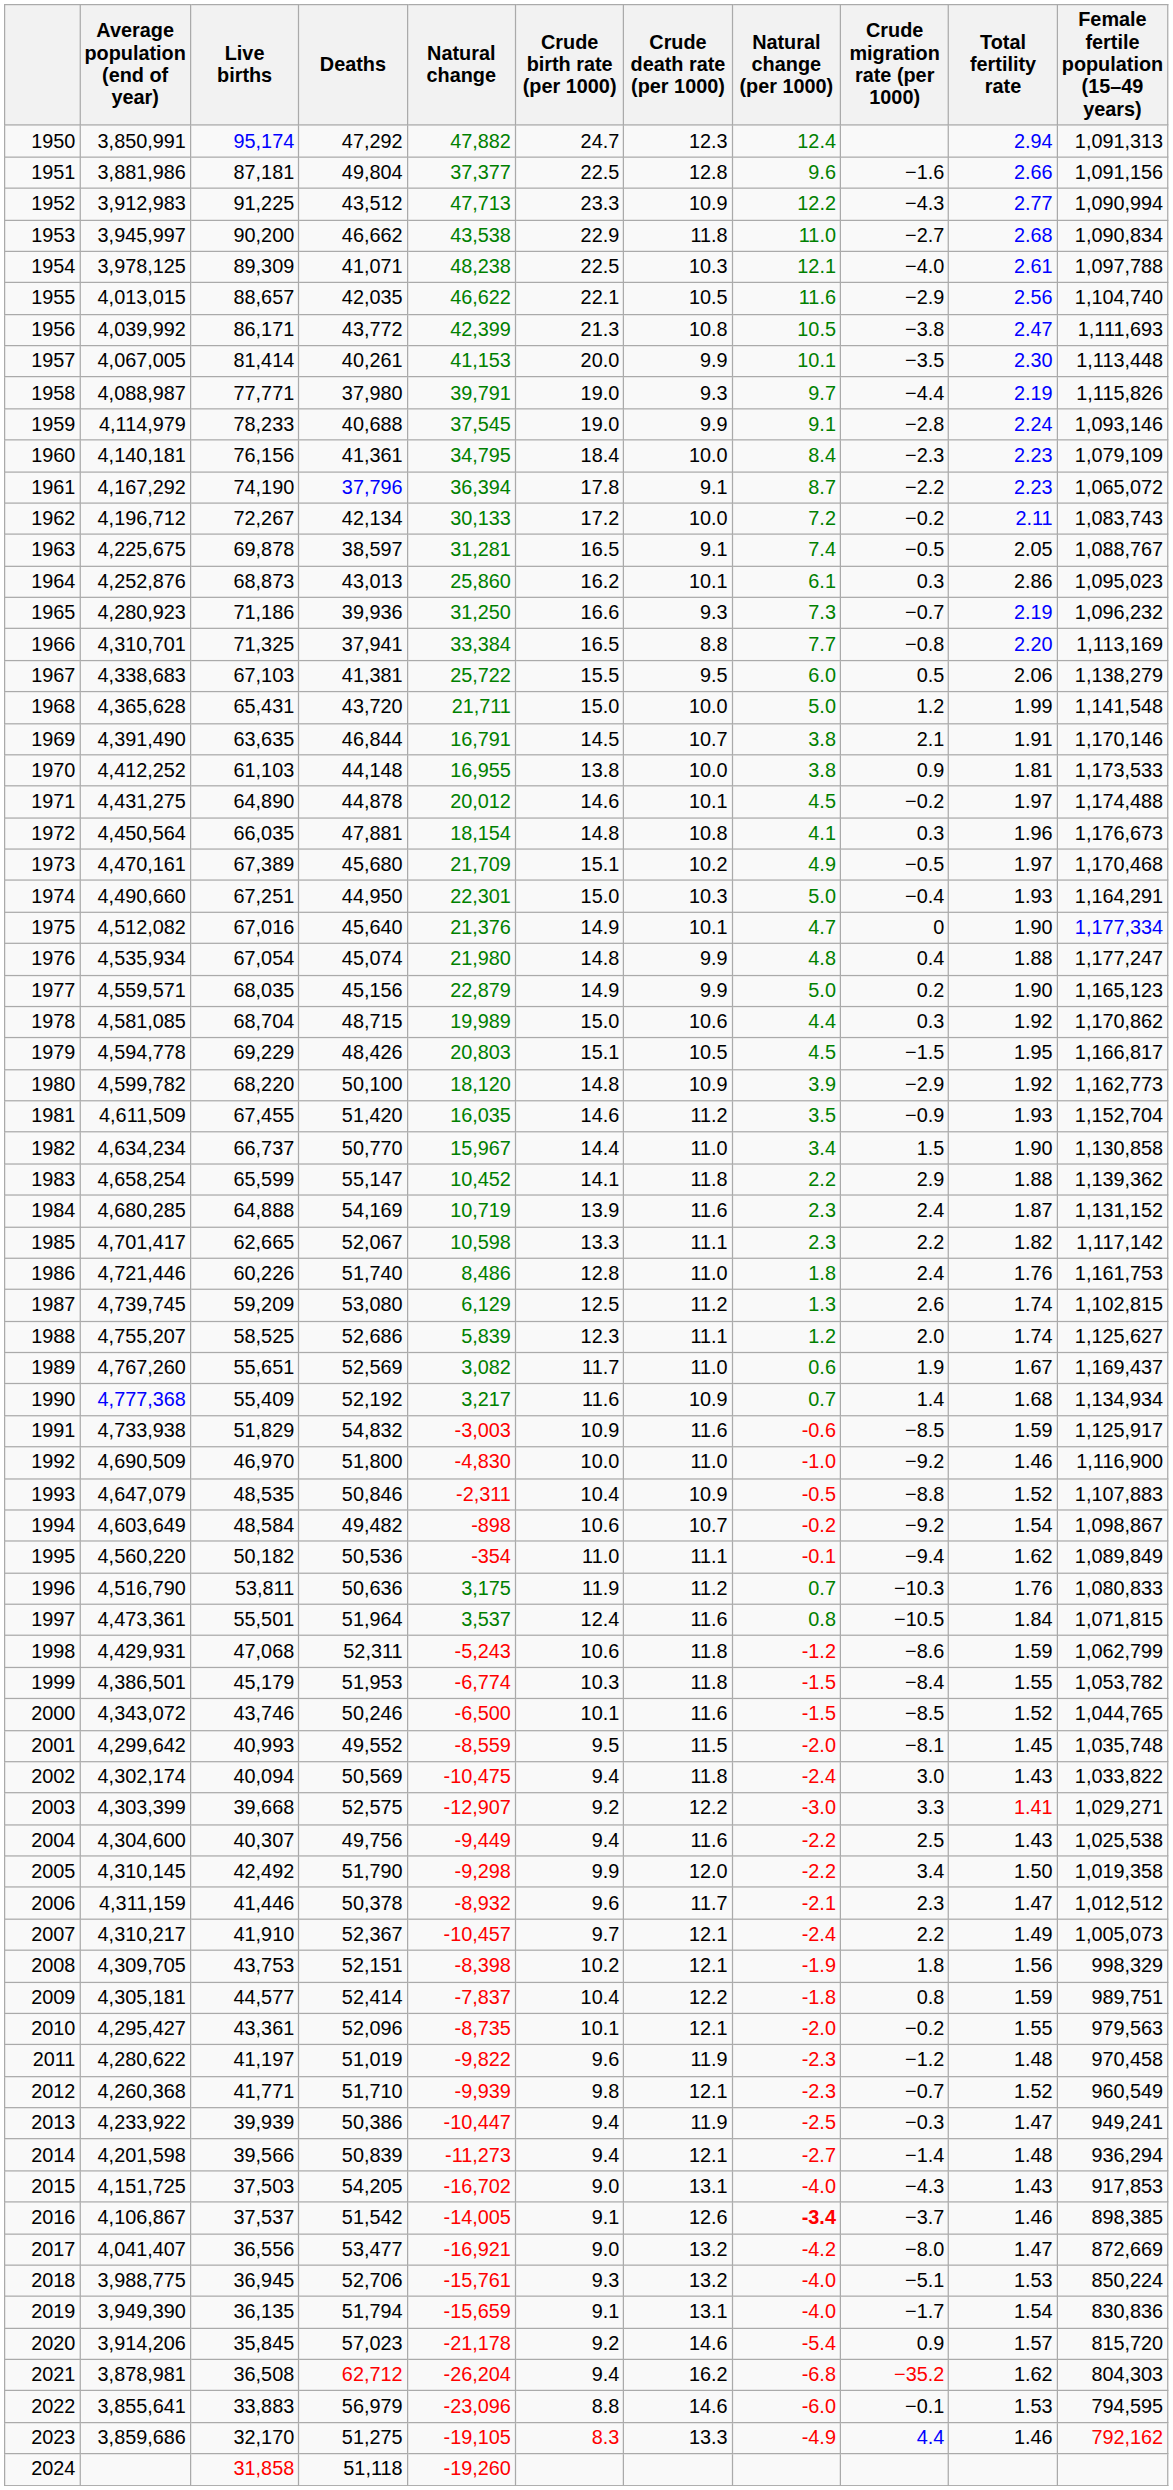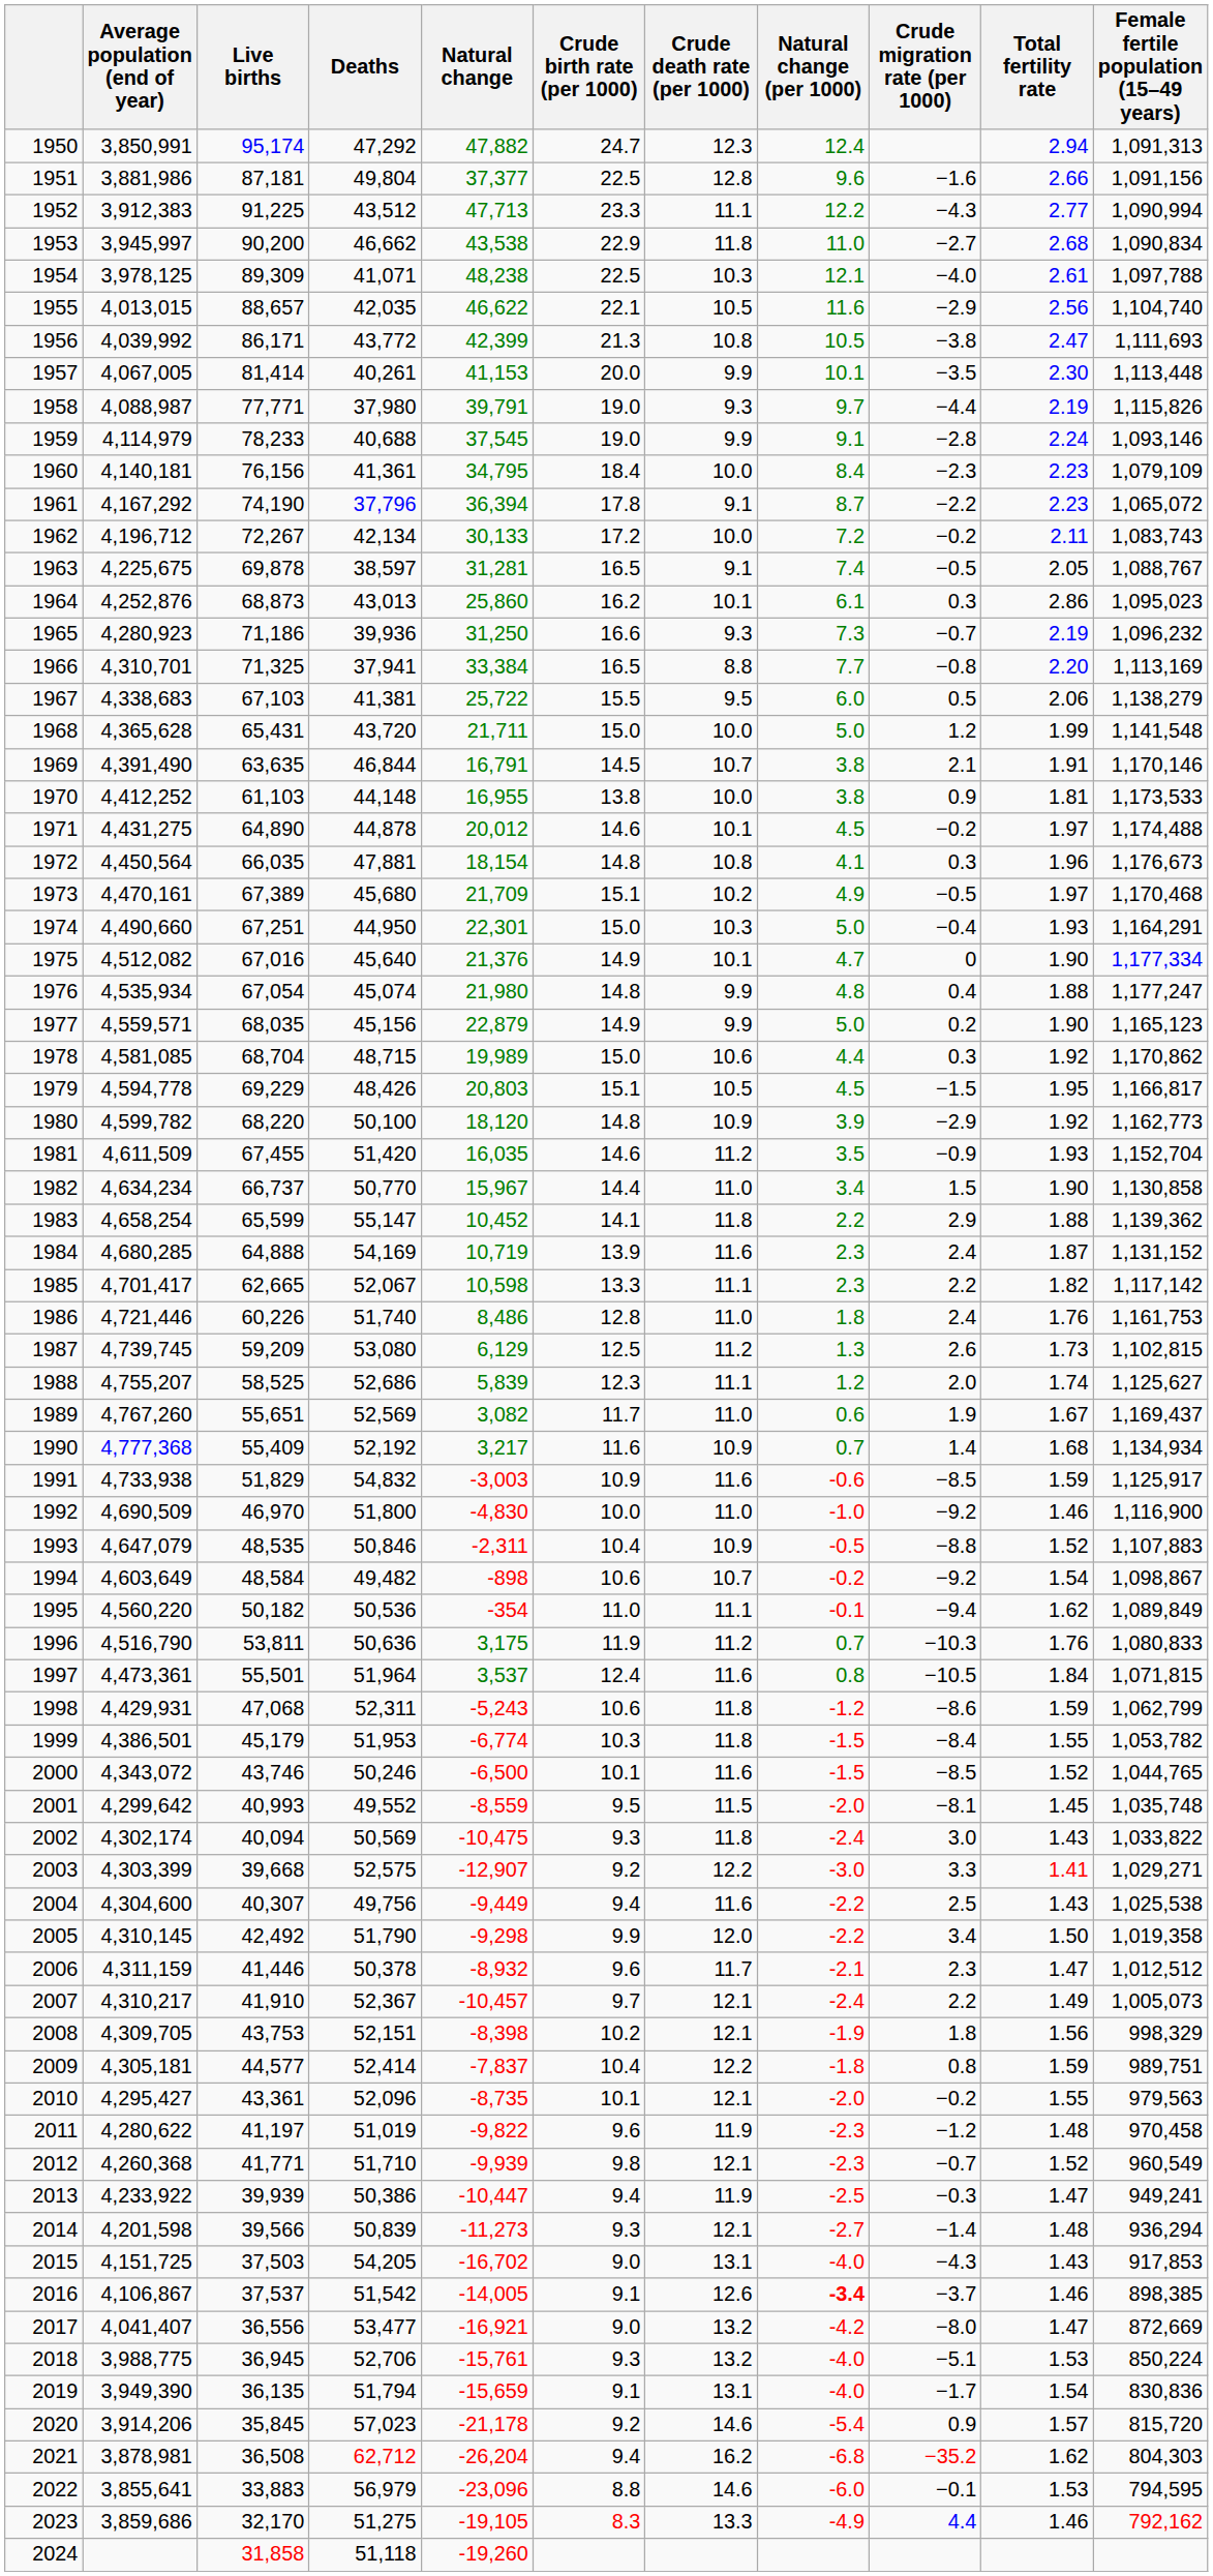1952 | Average population (end of year): 3,912,983 -> 3,912,383
1952 | Crude death rate (per 1000): 10.9 -> 11.1
1987 | Total fertility rate: 1.74 -> 1.73
2002 | Crude birth rate (per 1000): 9.4 -> 9.3
2014 | Crude birth rate (per 1000): 9.4 -> 9.3
